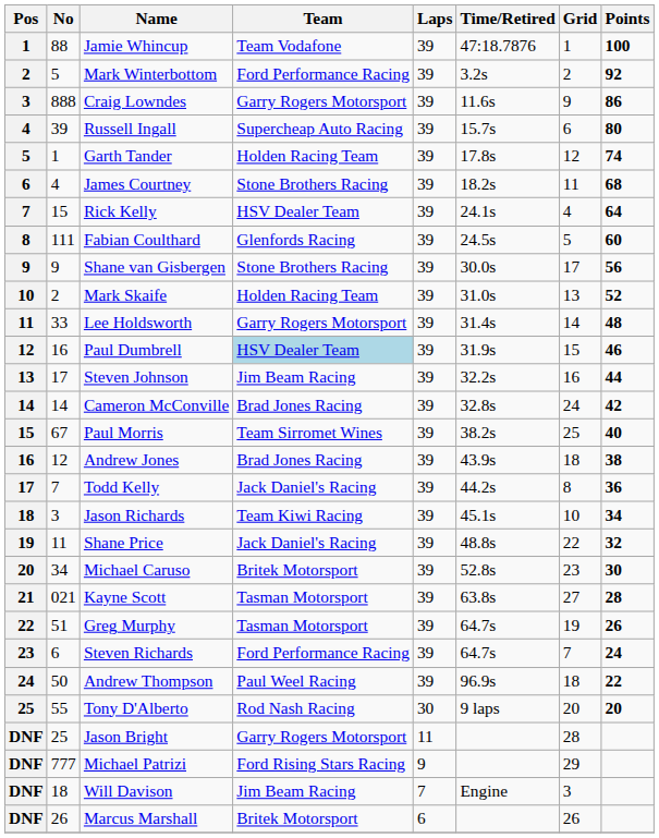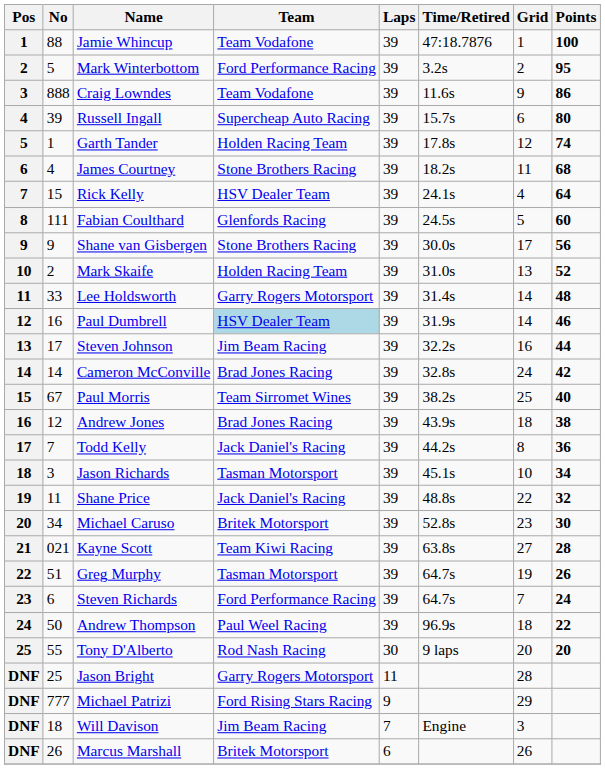Mark Winterbottom | Points: 92 -> 95
Craig Lowndes | Team: Garry Rogers Motorsport -> Team Vodafone
Paul Dumbrell | Grid: 15 -> 14
Jason Richards | Team: Team Kiwi Racing -> Tasman Motorsport
Kayne Scott | Team: Tasman Motorsport -> Team Kiwi Racing
